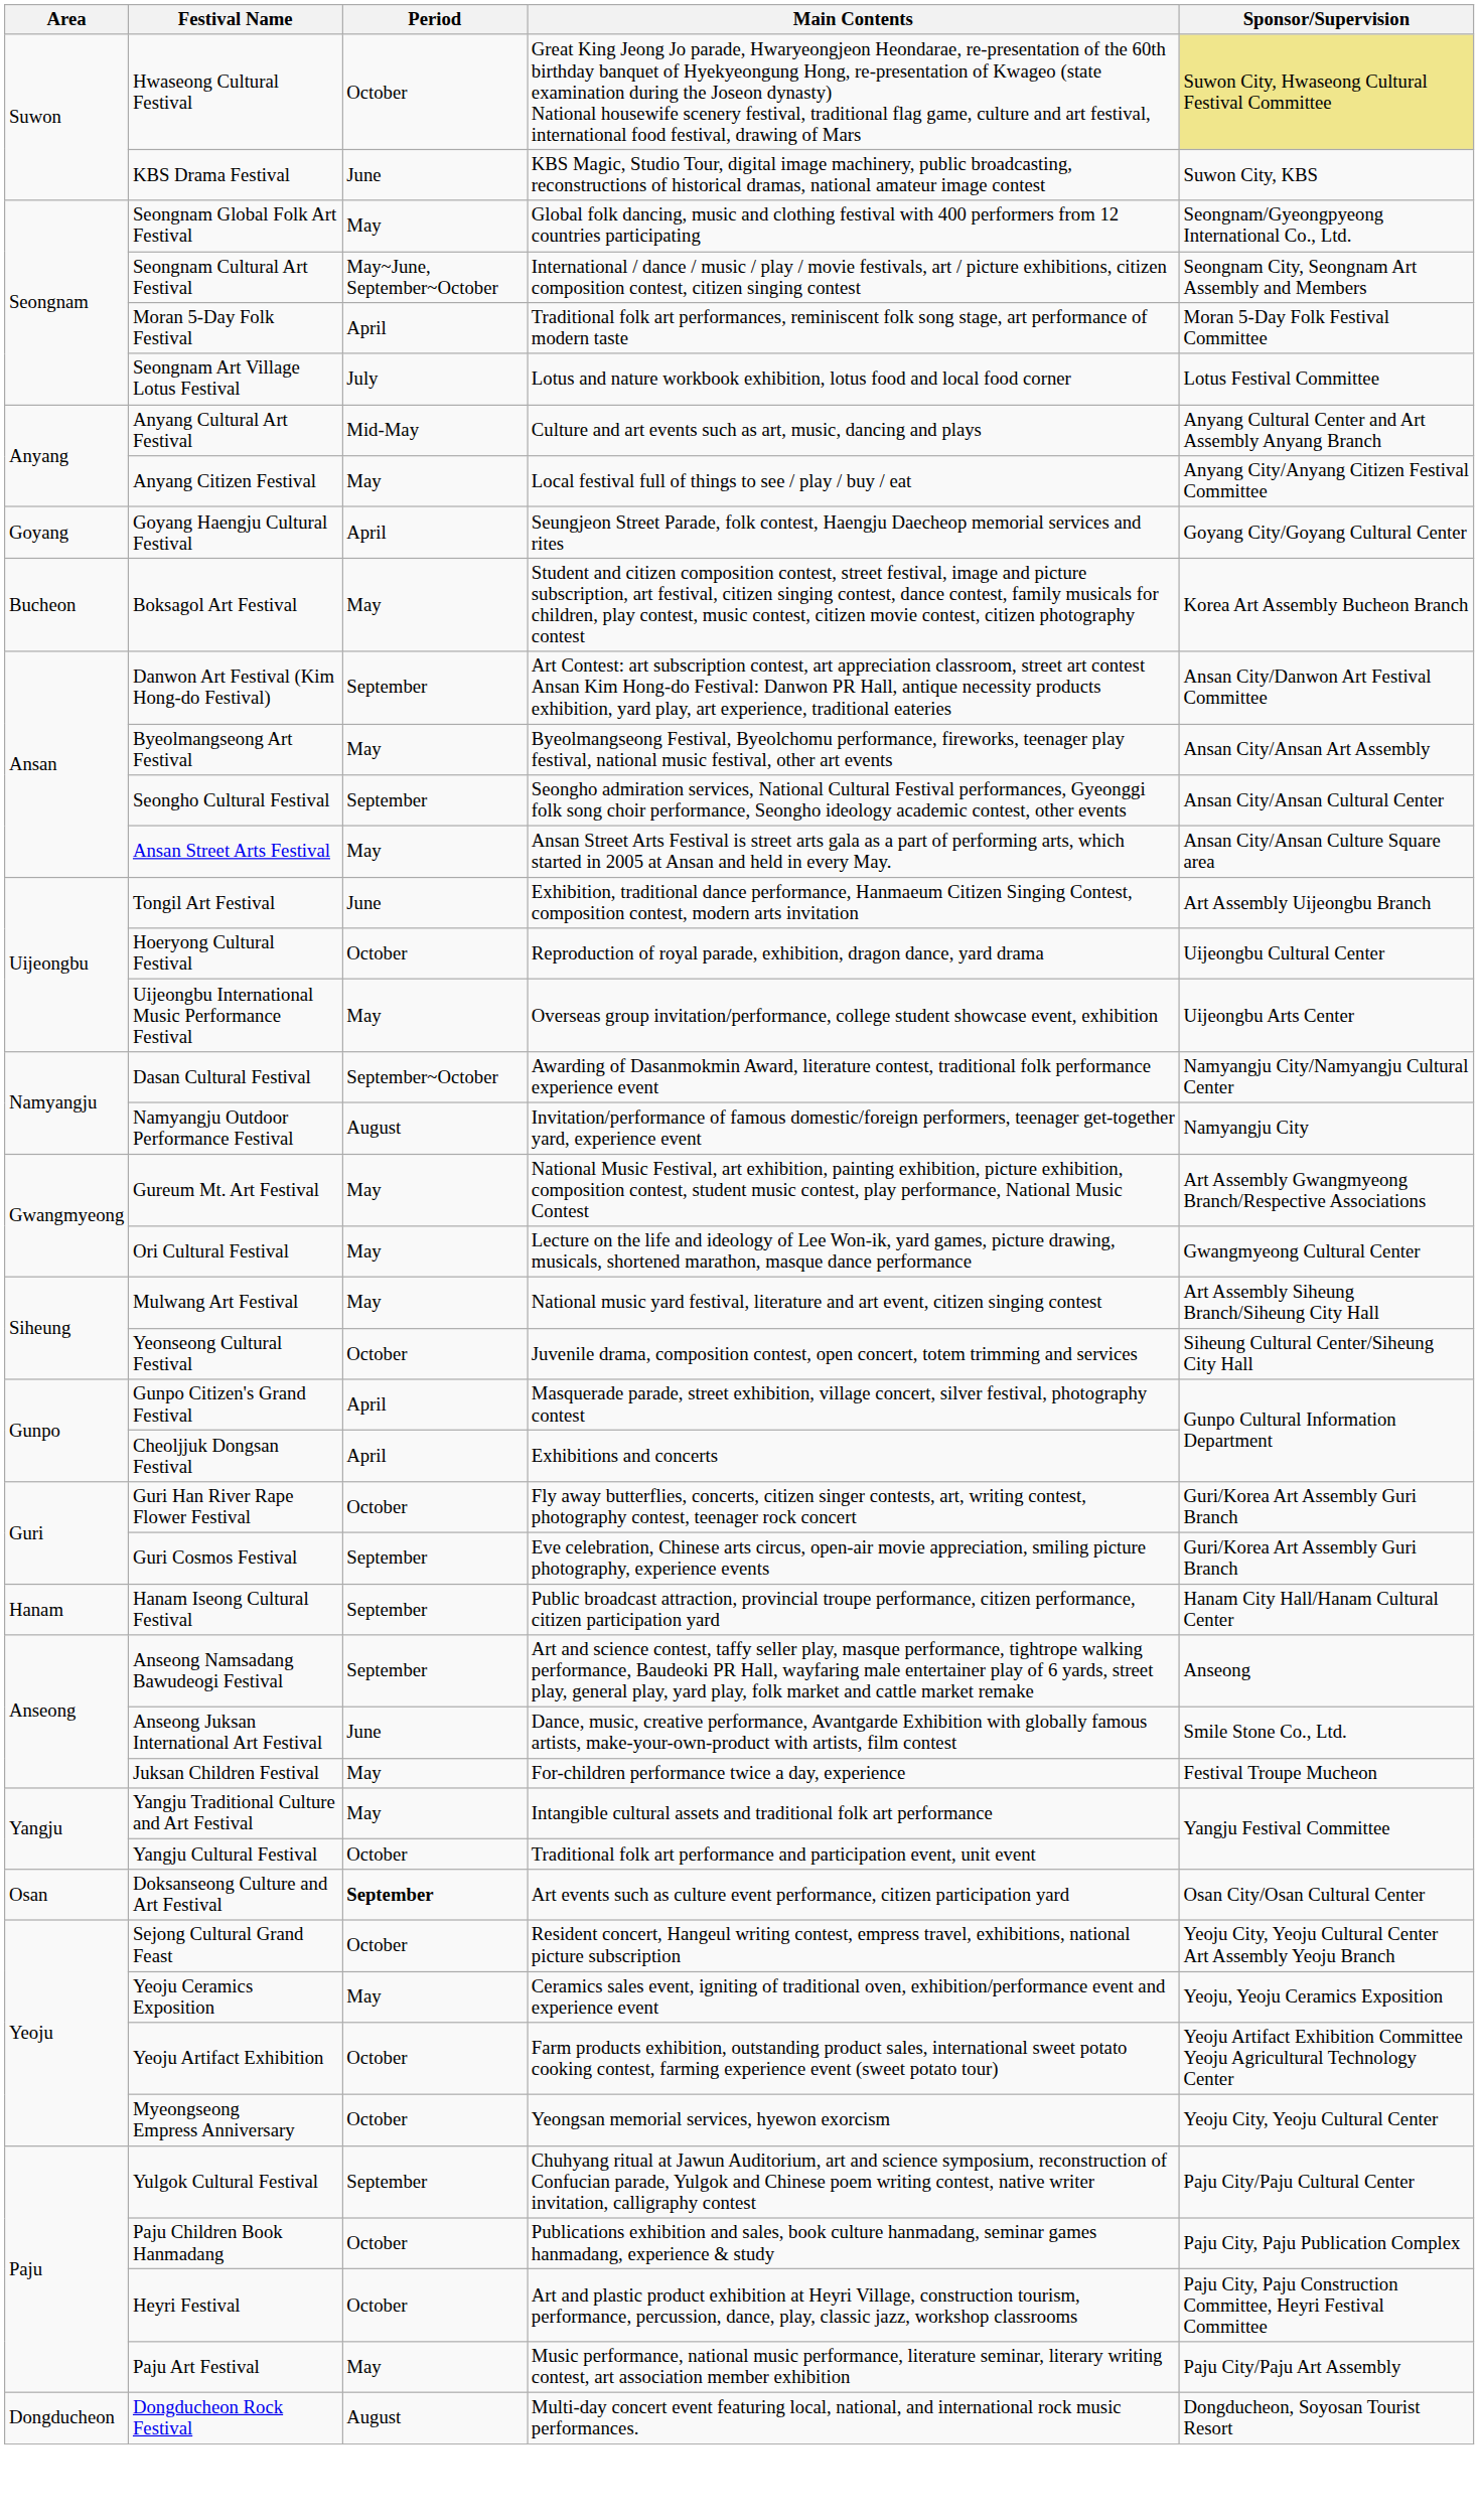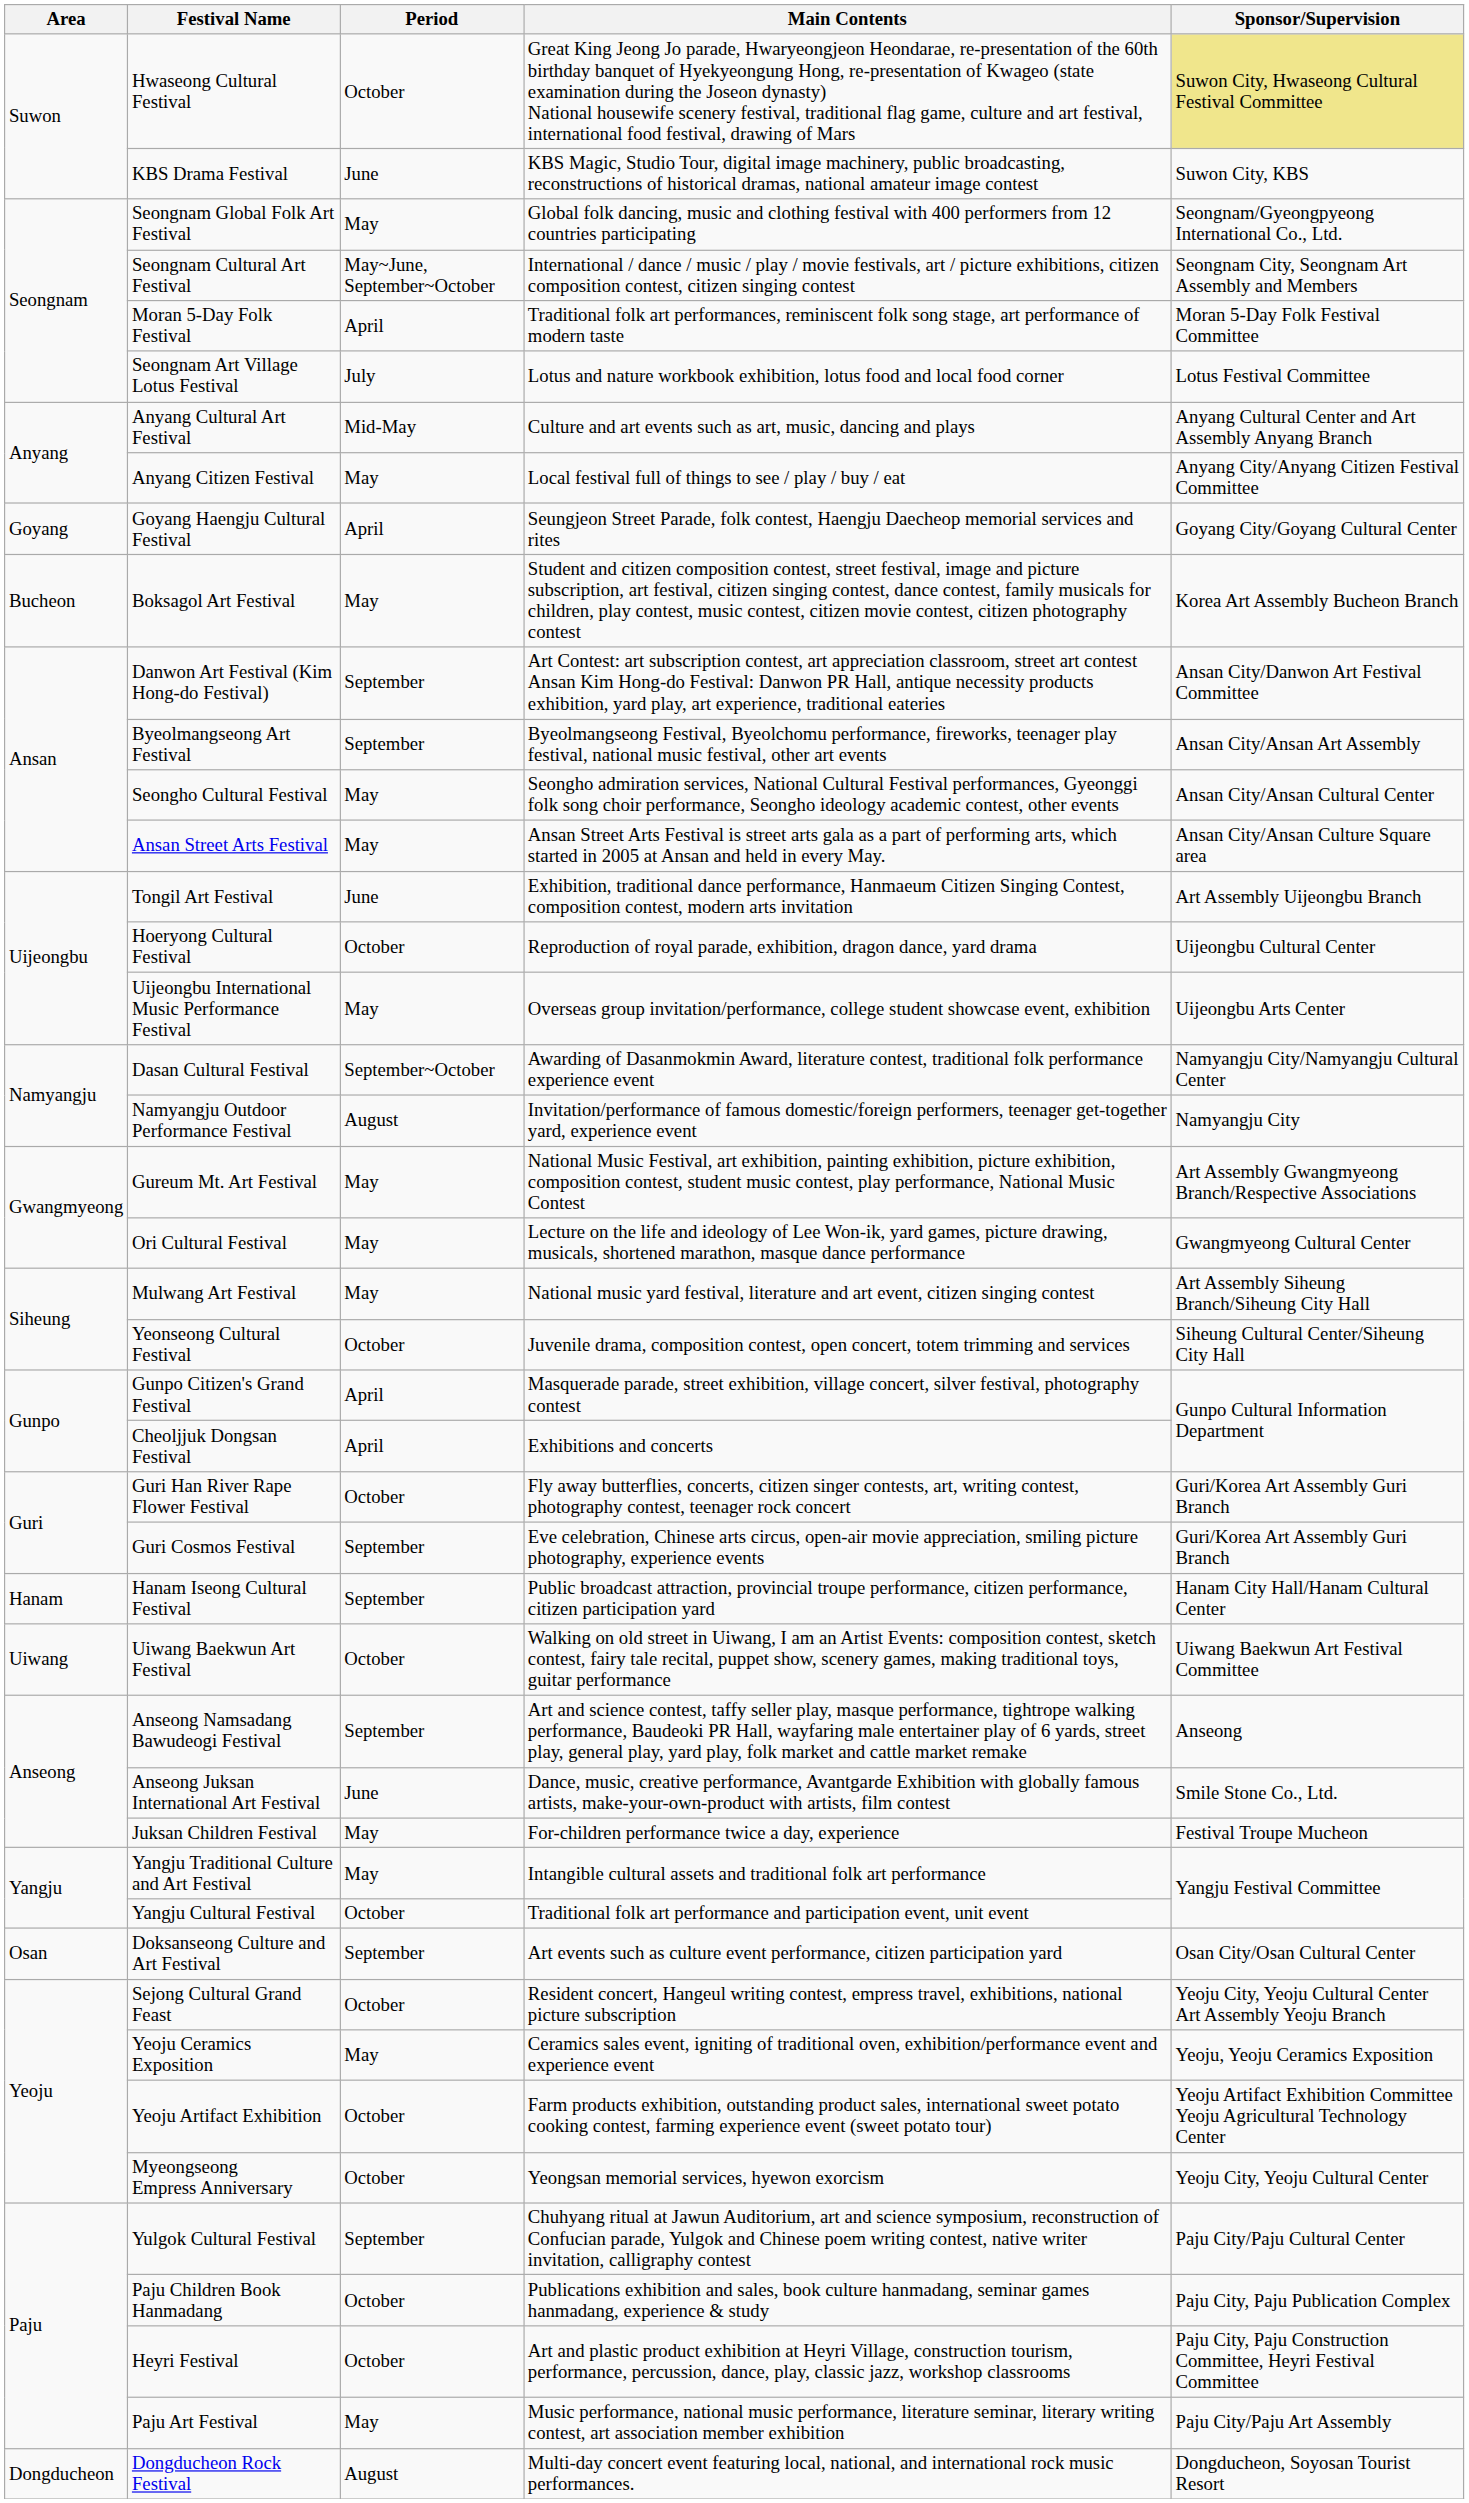Byeolmangseong Art Festival | Period: May -> September
Seongho Cultural Festival | Period: September -> May
+ row: Uiwang | Uiwang Baekwun Art Festival | October | Walking on old street in Uiwang, I am an Artist Events: composition contest, sketch contest, fairy tale recital, puppet show, scenery games, making traditional toys, guitar performance | Uiwang Baekwun Art Festival Committee
Doksanseong Culture and Art Festival | Period: bold -> normal
